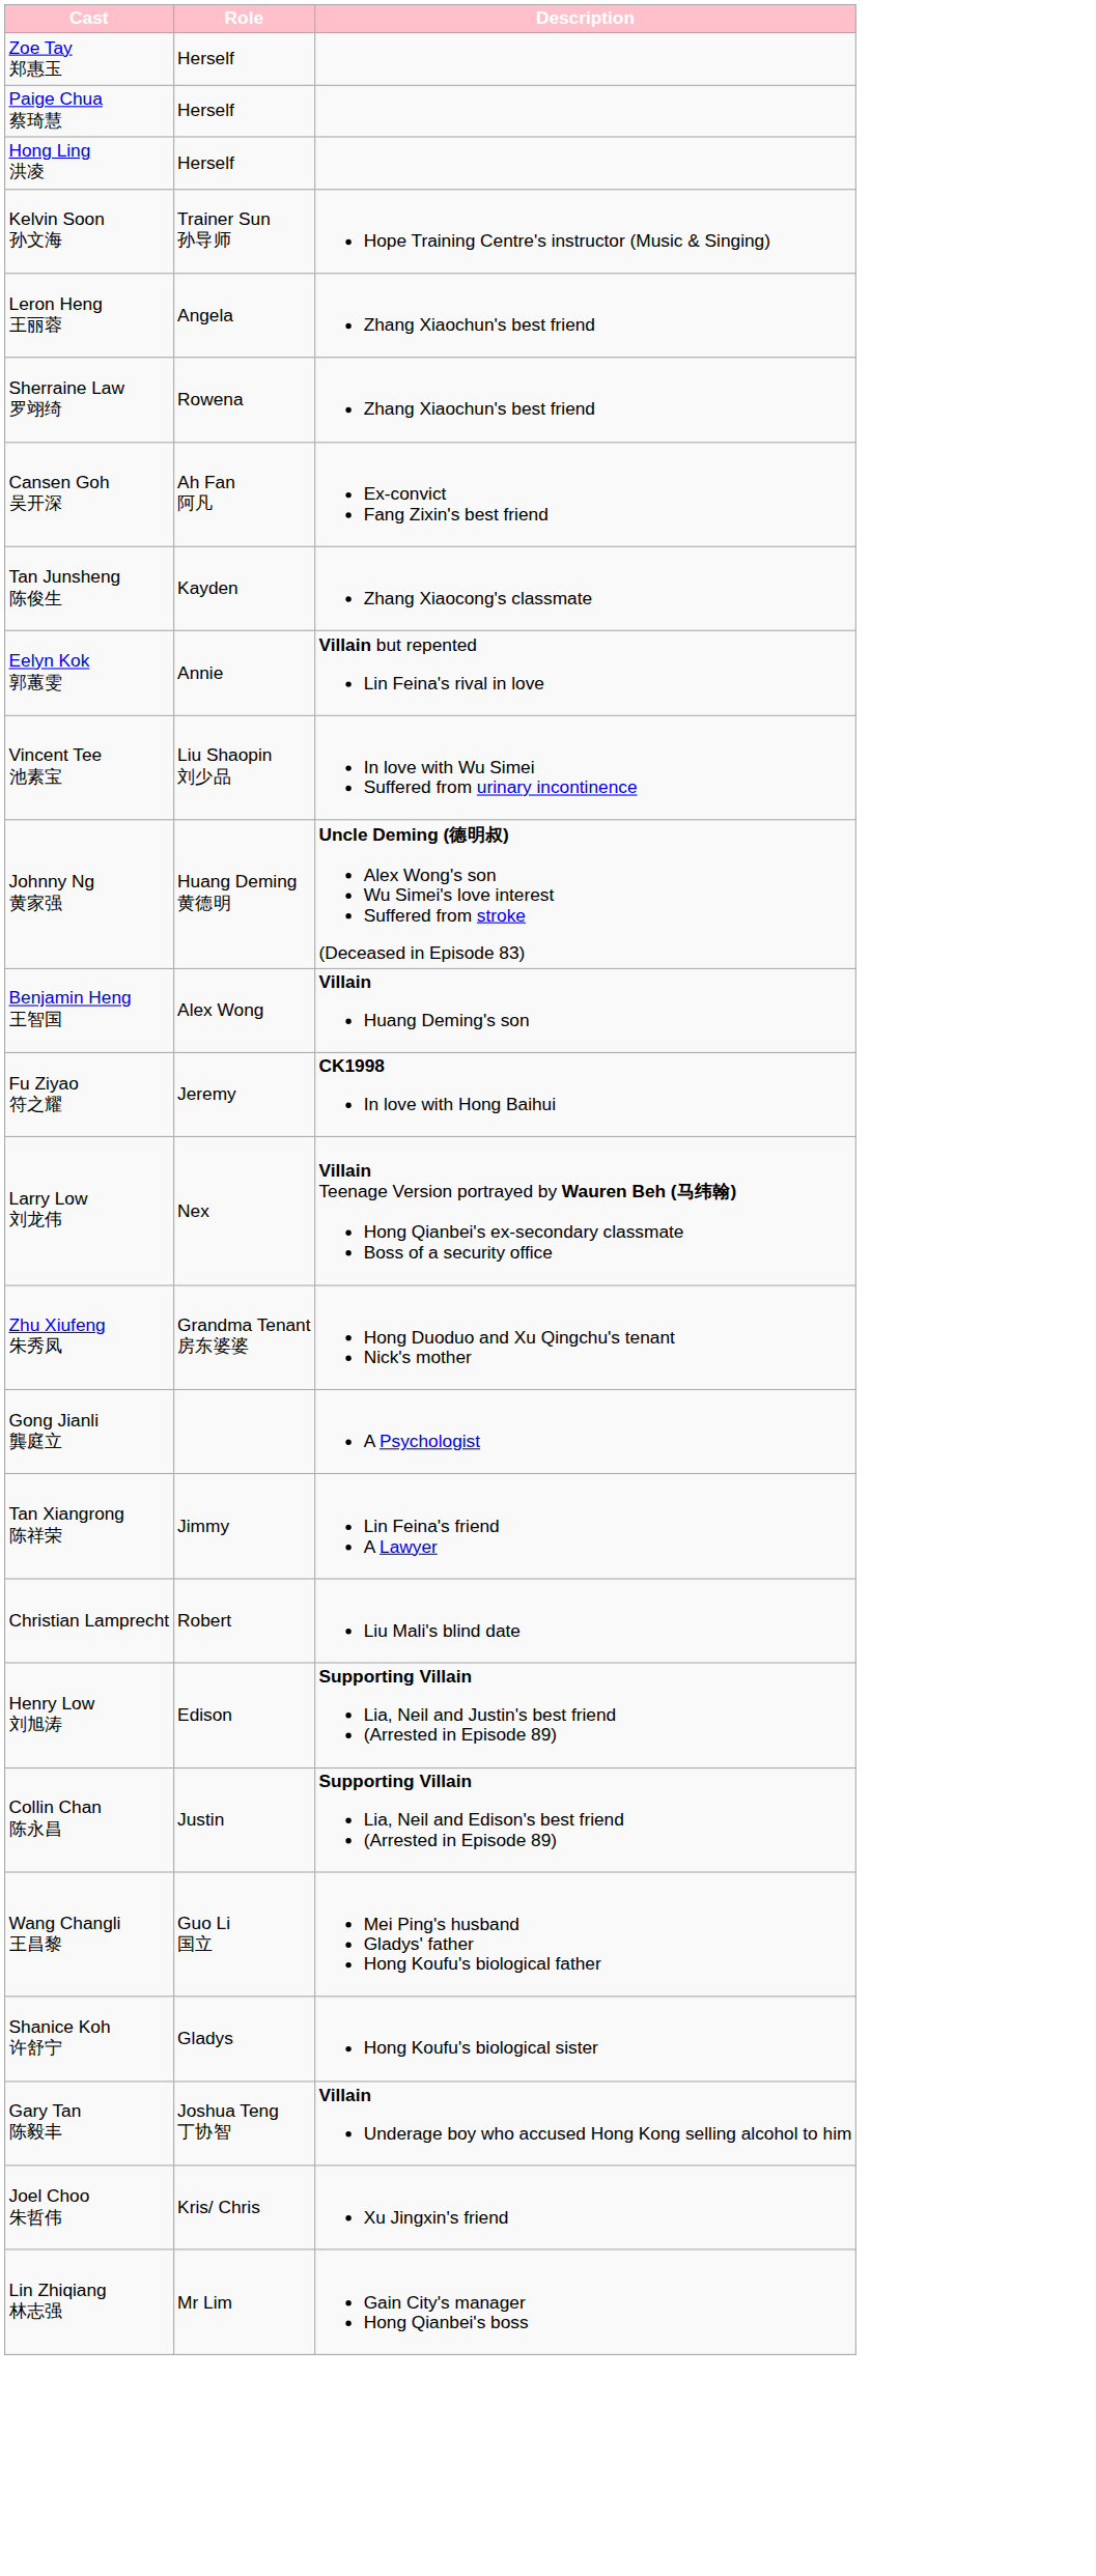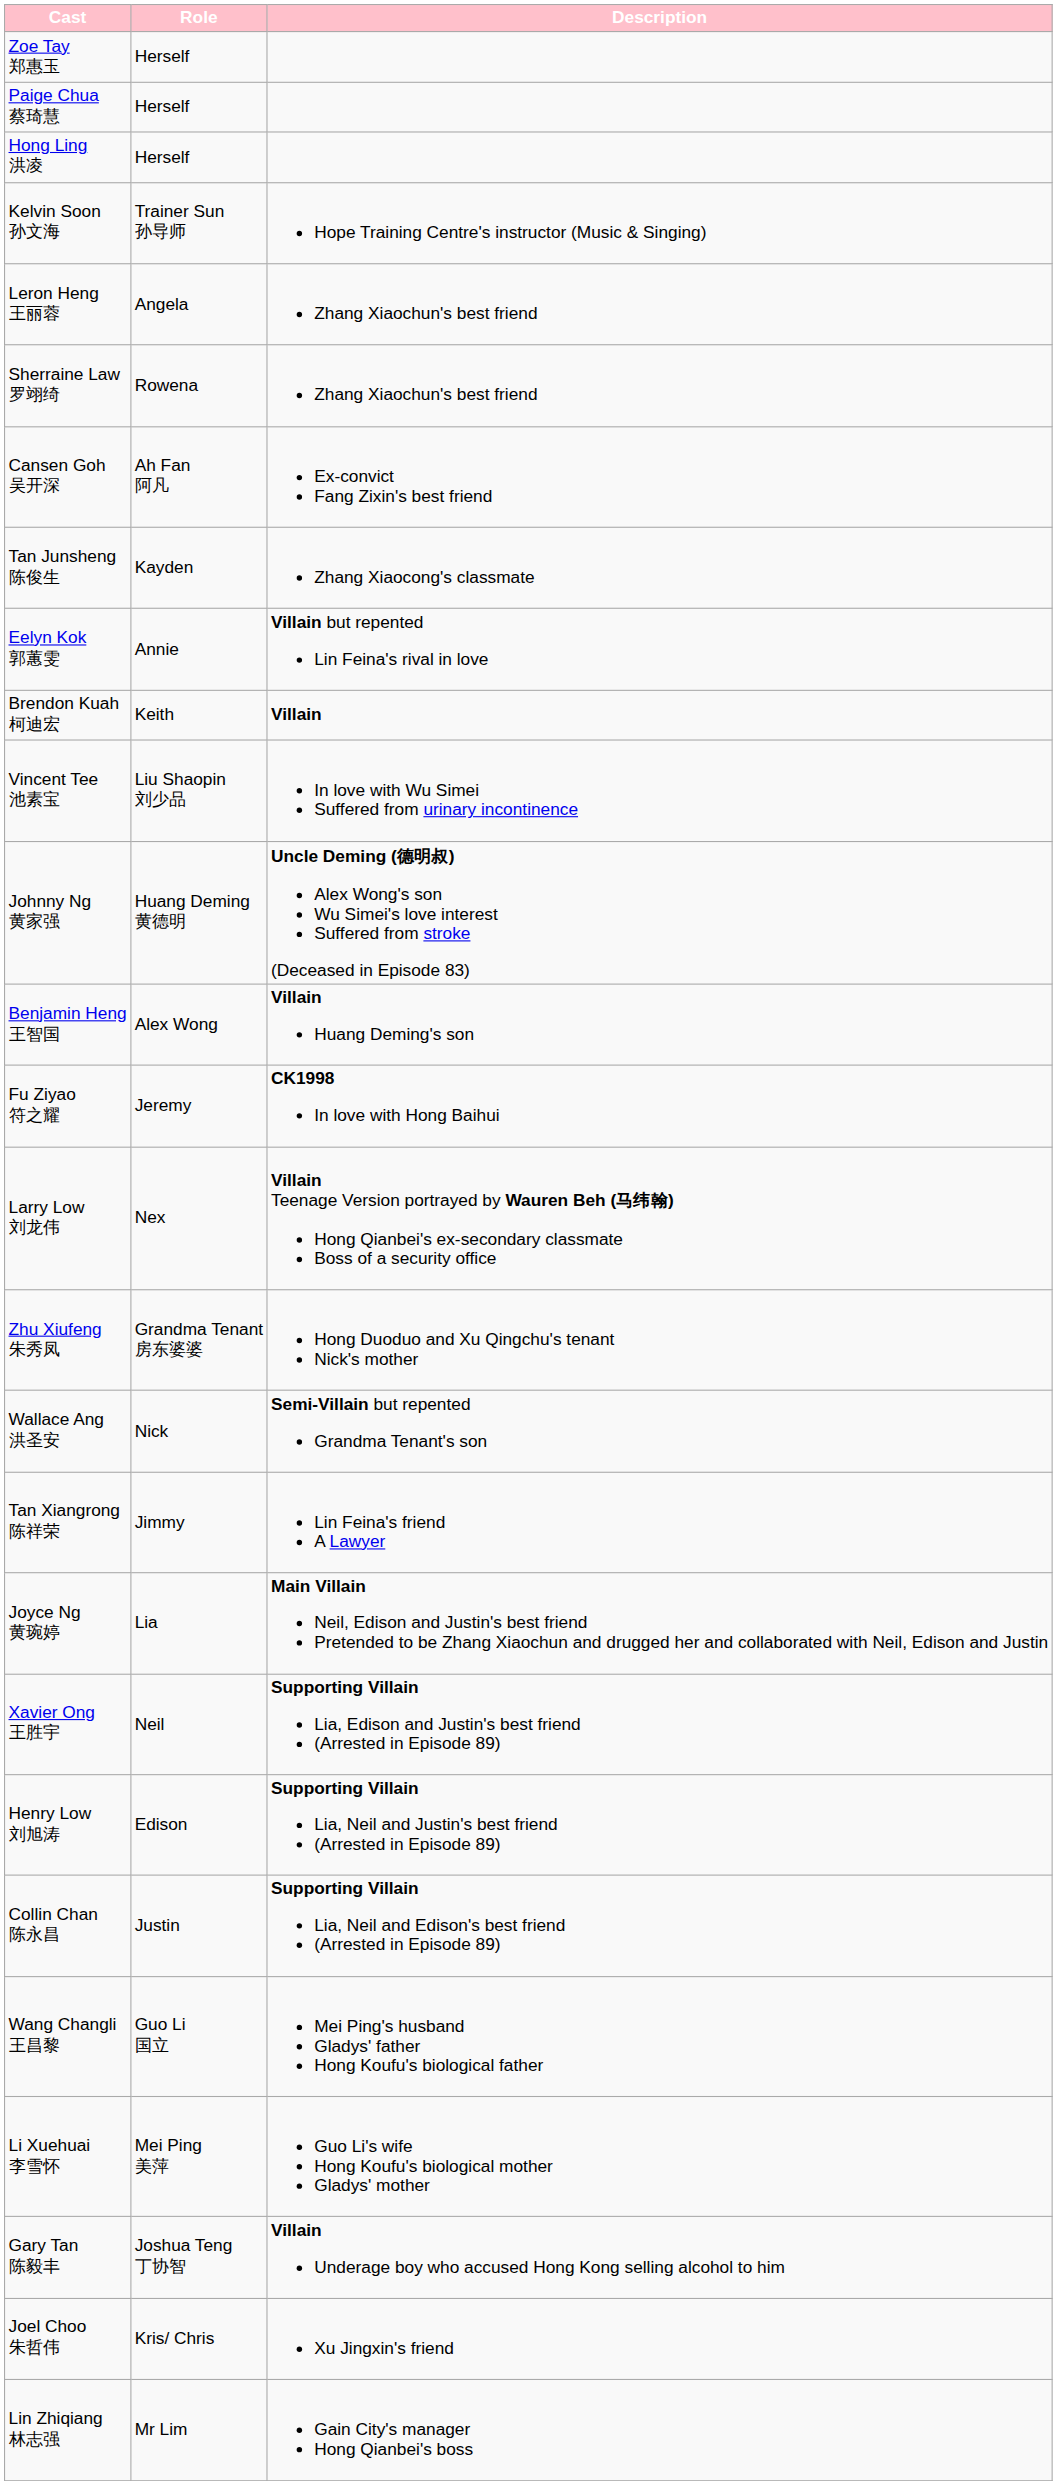+ row: Brendon Kuah 柯迪宏 | Keith | Villain
+ row: Wallace Ang 洪圣安 | Nick | Semi-Villain but repented Grandma Tenant's son
- row: Gong Jianli 龔庭立 | A Psychologist
+ row: Joyce Ng 黄琬婷 | Lia | Main Villain Neil, Edison and Justin's best friend Pretended to be Zhang Xiaochun and drugged her and collaborated with Neil, Edison and Justin
- row: Christian Lamprecht | Robert | Liu Mali's blind date
+ row: Xavier Ong 王胜宇 | Neil | Supporting Villain Lia, Edison and Justin's best friend (Arrested in Episode 89)
+ row: Li Xuehuai 李雪怀 | Mei Ping 美萍 | Guo Li's wife Hong Koufu's biological mother Gladys' mother
- row: Shanice Koh 许舒宁 | Gladys | Hong Koufu's biological sister
